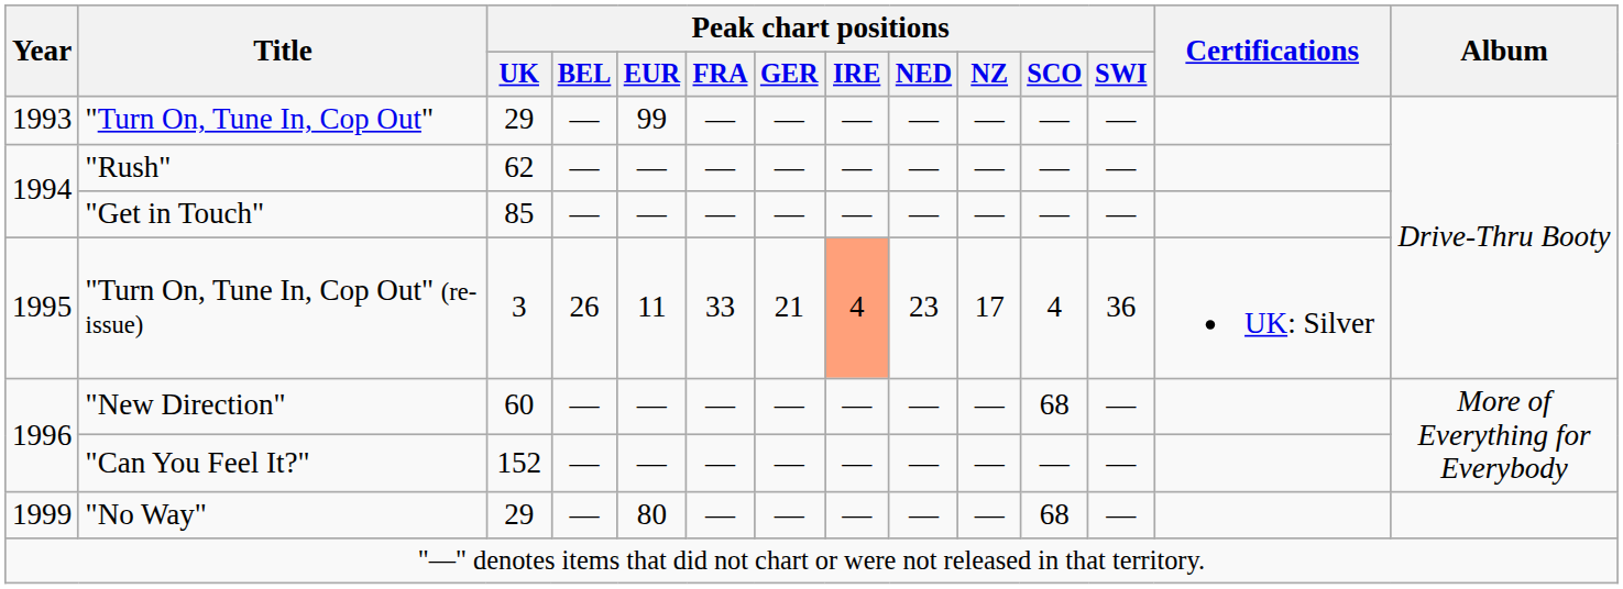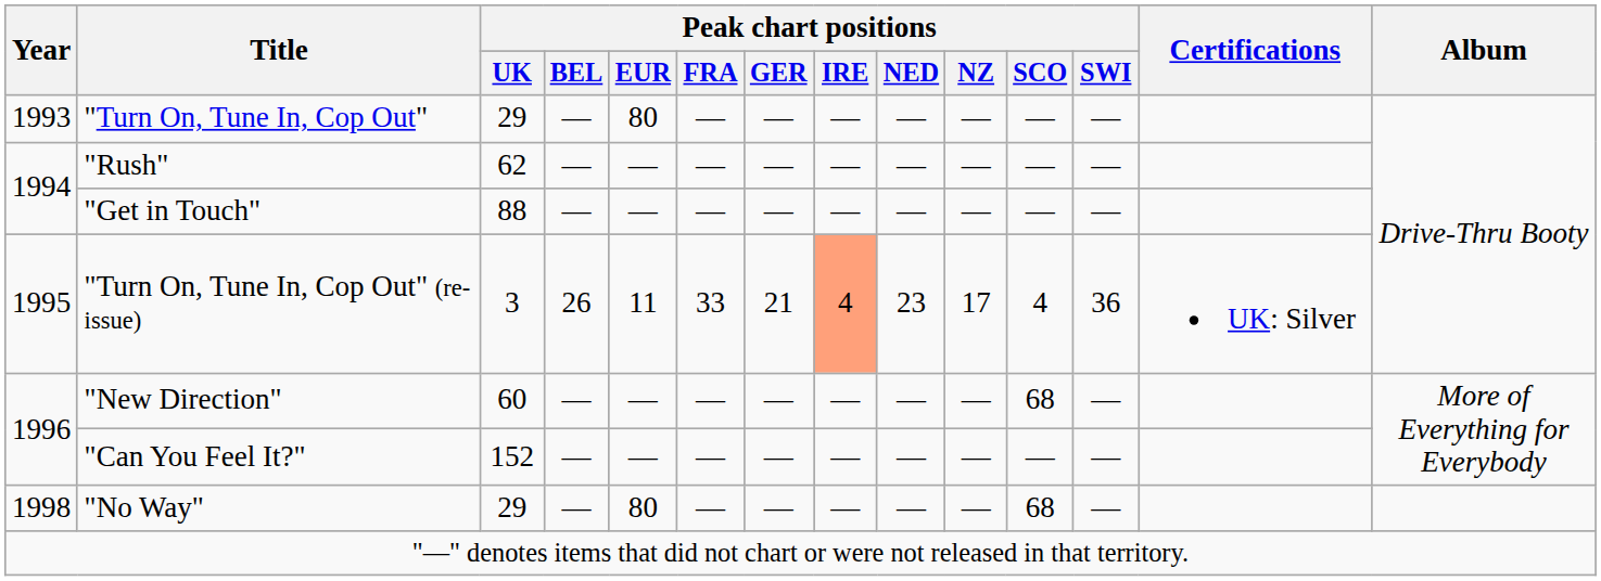"Turn On, Tune In, Cop Out" | Peak chart positions / EUR: 99 -> 80
"Get in Touch" | Peak chart positions / UK: 85 -> 88
"No Way" | Year: 1999 -> 1998
